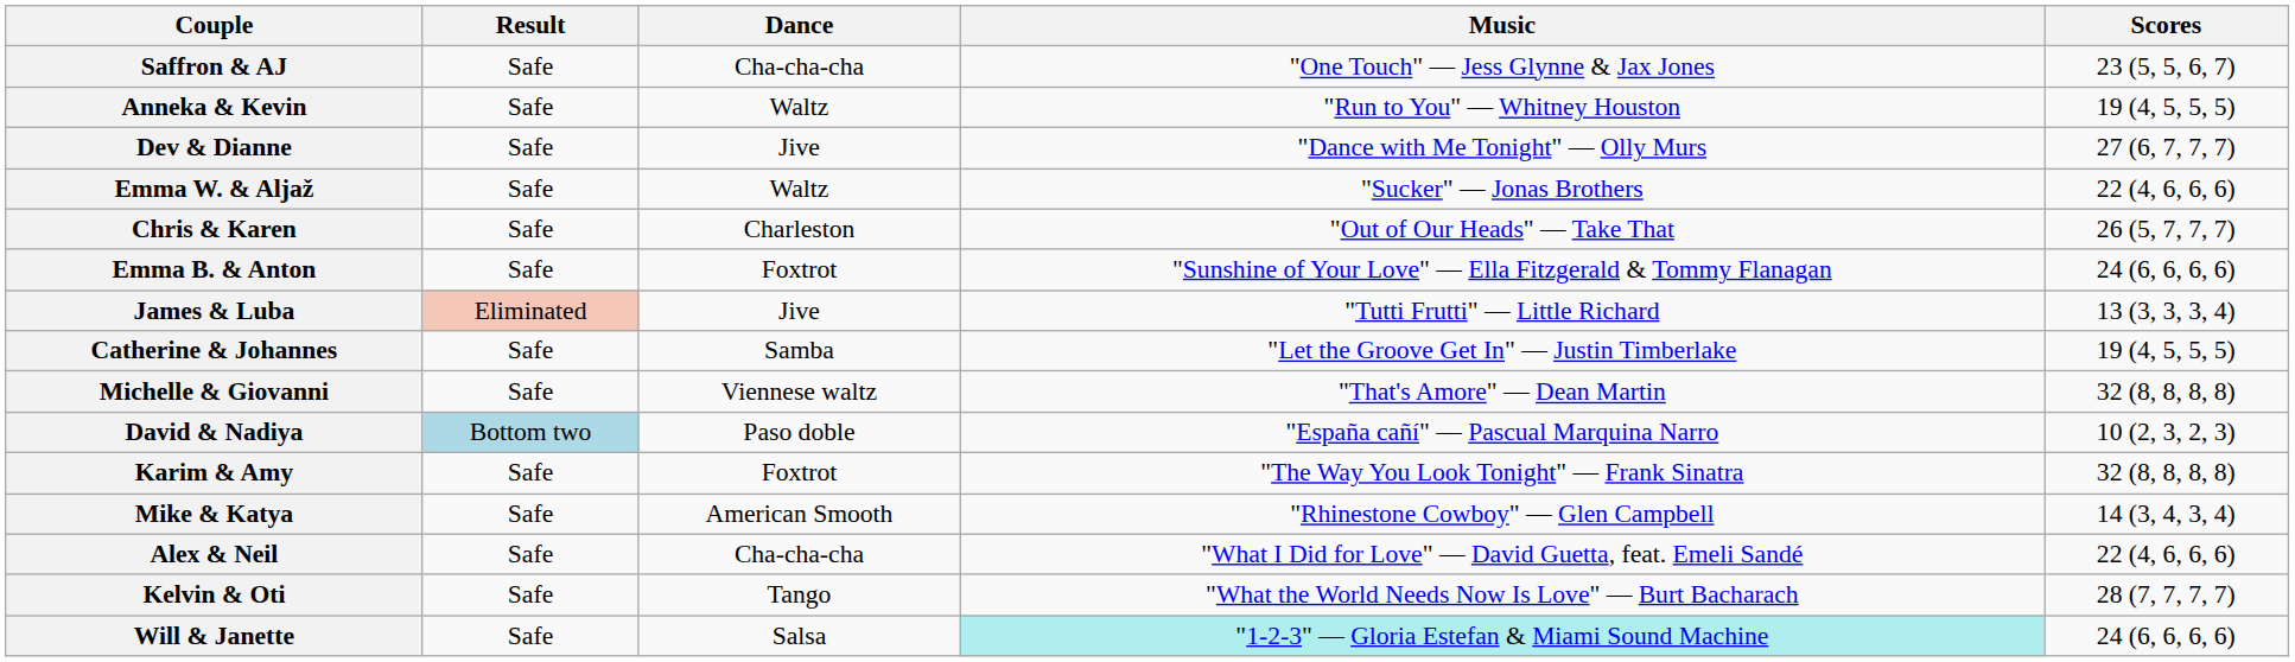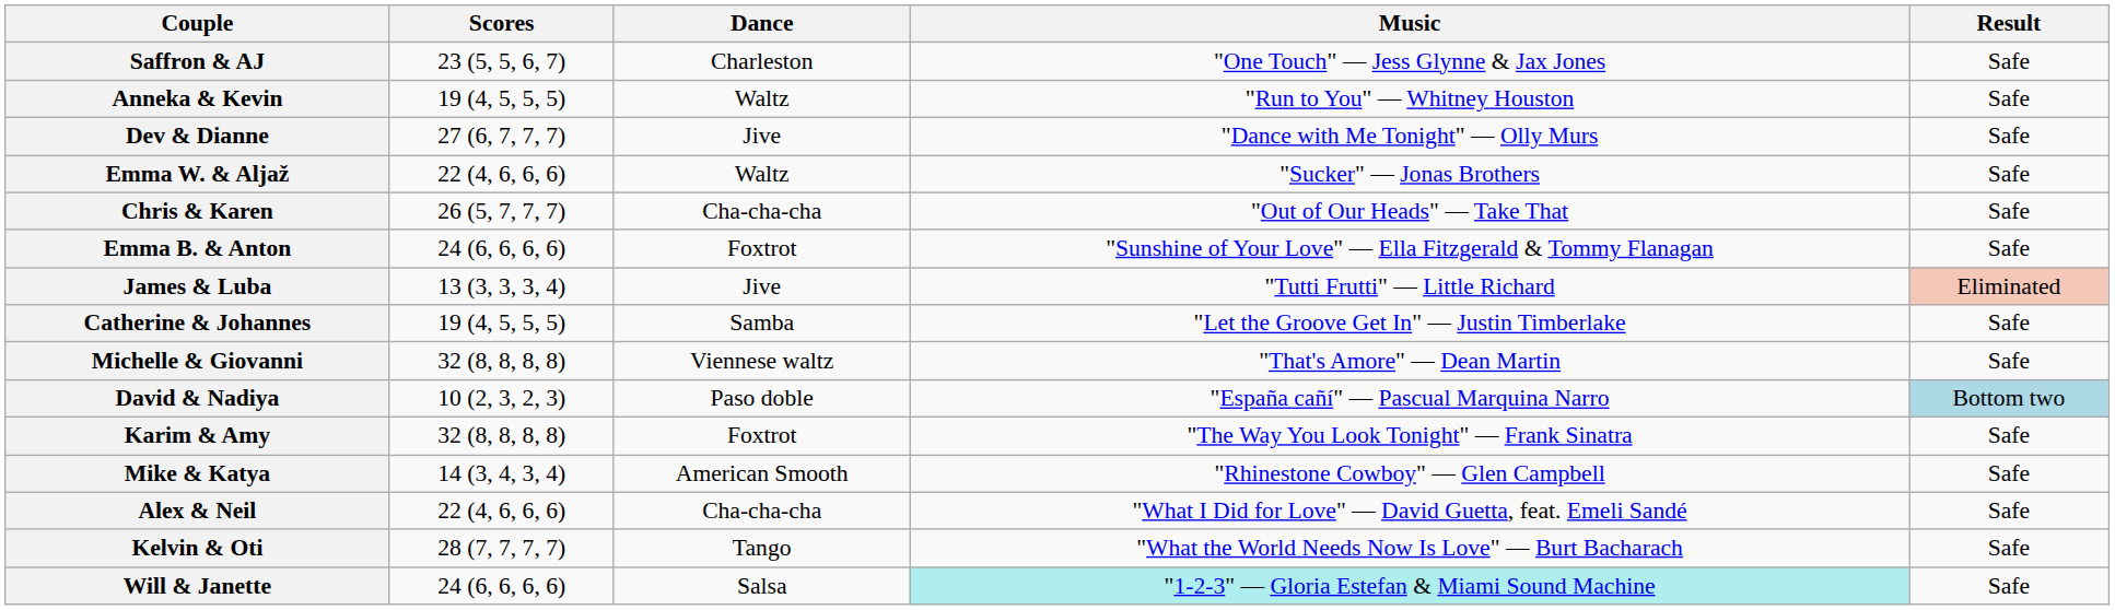columns swapped: Scores <-> Result
Saffron & AJ | Dance: Cha-cha-cha -> Charleston
Chris & Karen | Dance: Charleston -> Cha-cha-cha
